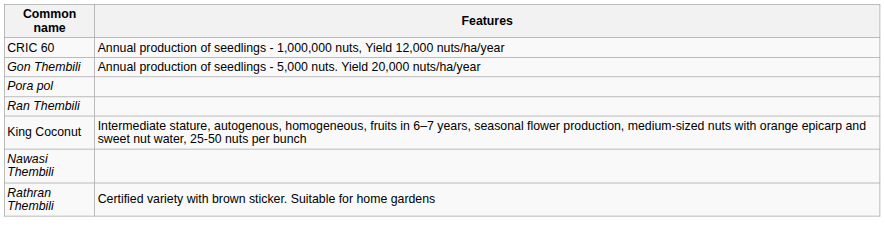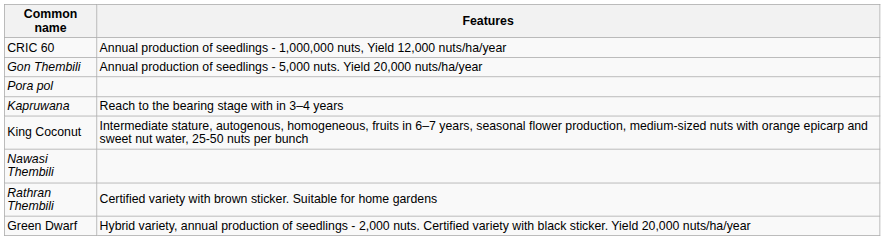- row: Ran Thembili
+ row: Kapruwana | Reach to the bearing stage with in 3–4 years
+ row: Green Dwarf | Hybrid variety, annual production of seedlings - 2,000 nuts. Certified variety with black sticker. Yield 20,000 nuts/ha/year
